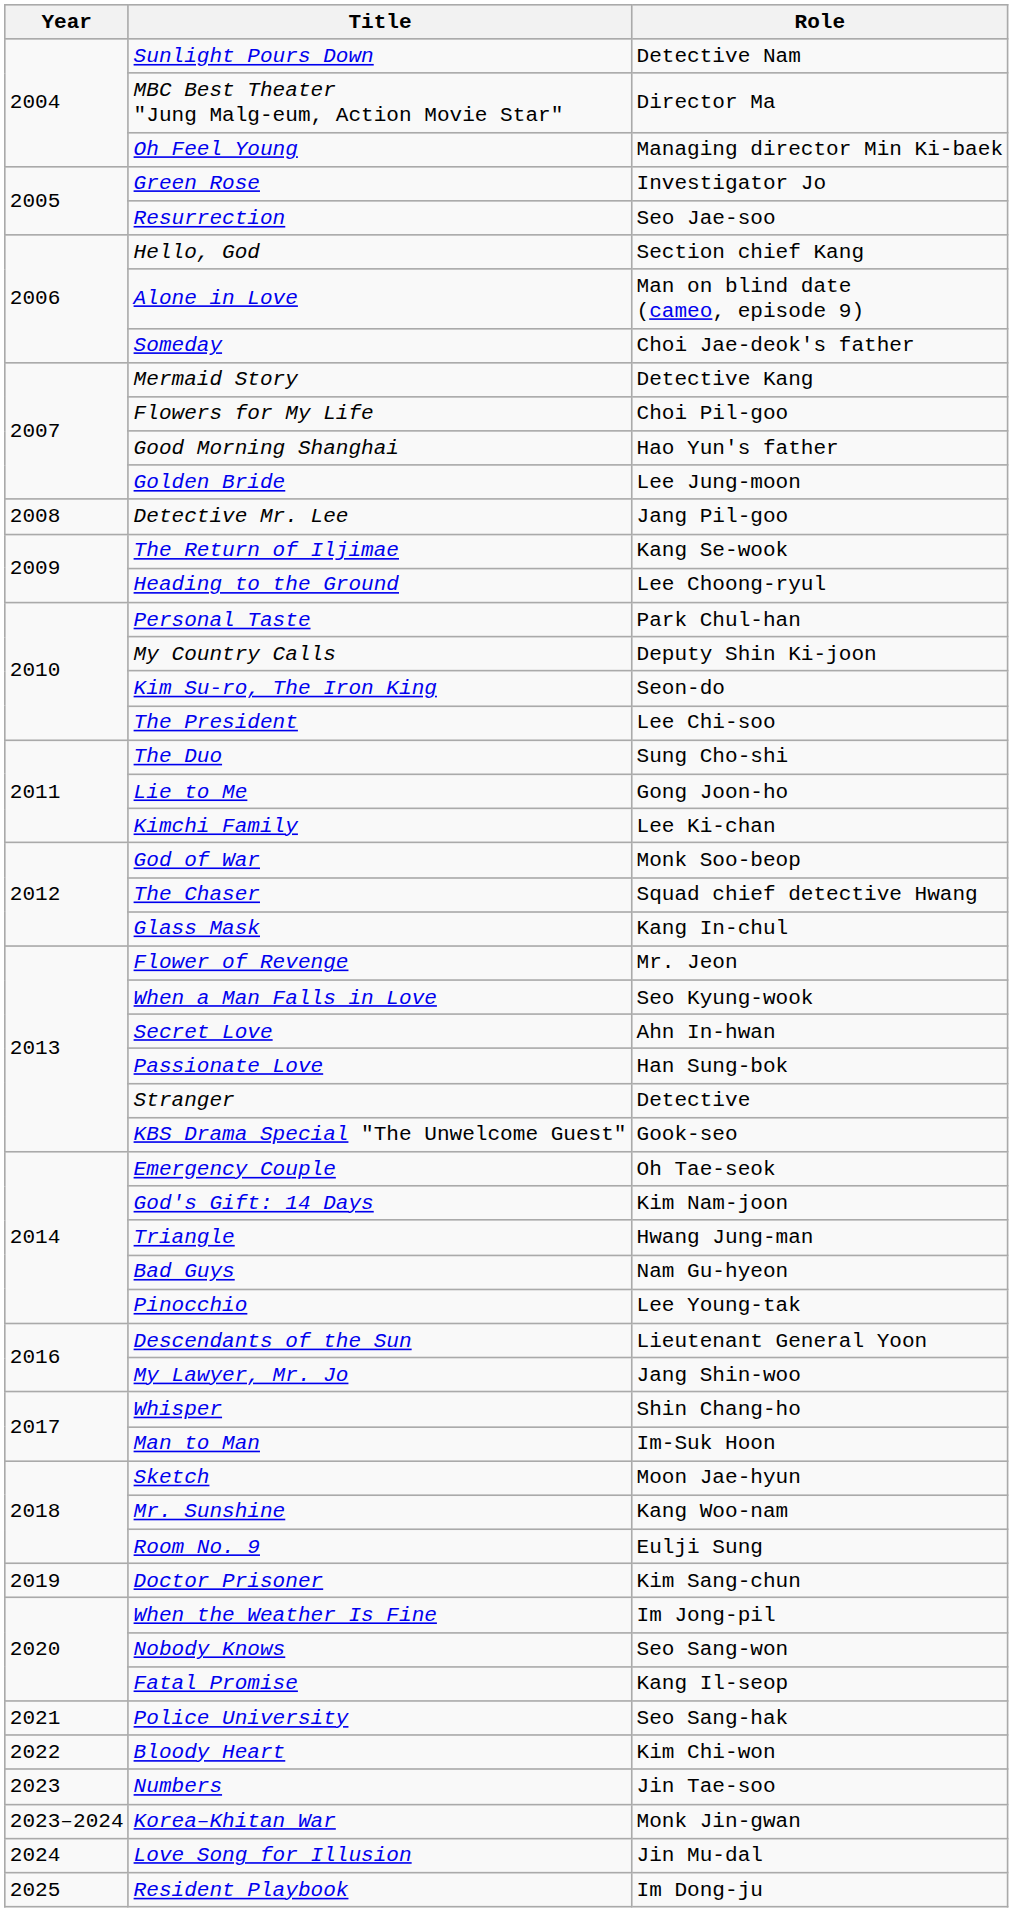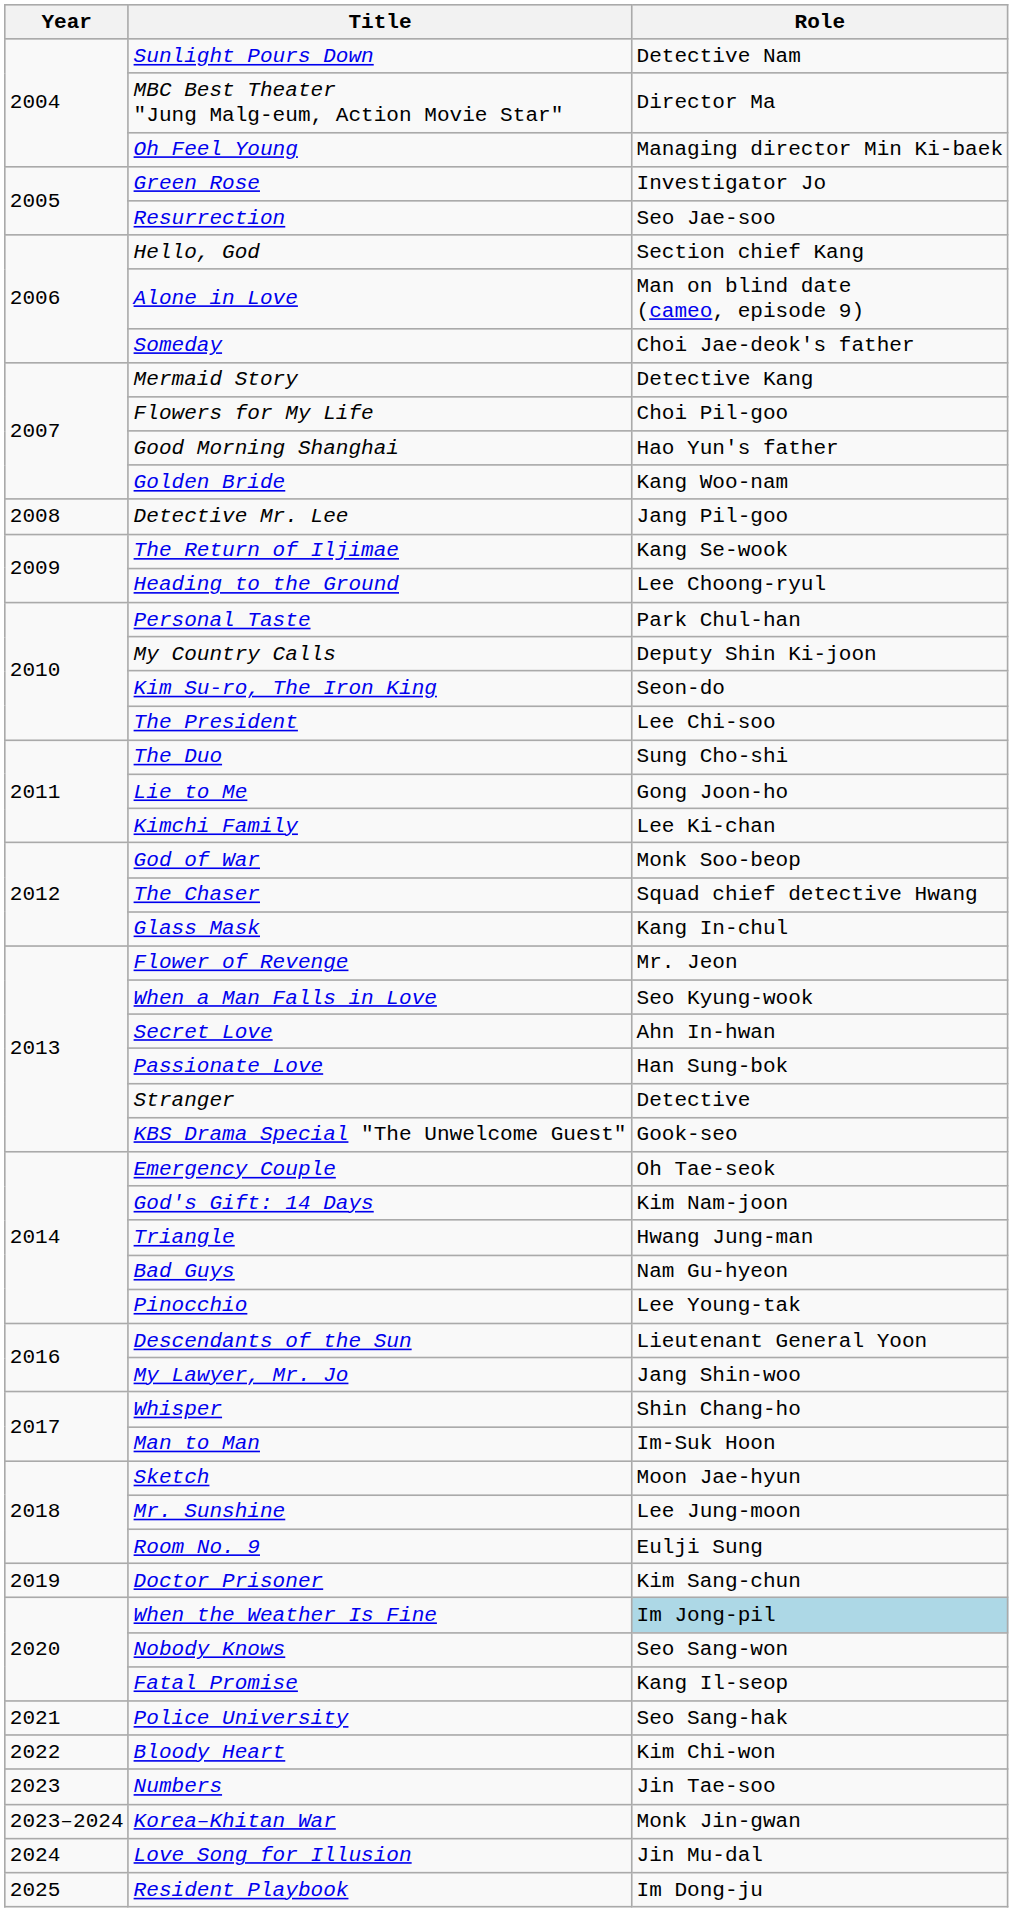Golden Bride | Role: Lee Jung-moon -> Kang Woo-nam
Mr. Sunshine | Role: Kang Woo-nam -> Lee Jung-moon
When the Weather Is Fine | Role: no background -> lightblue background
